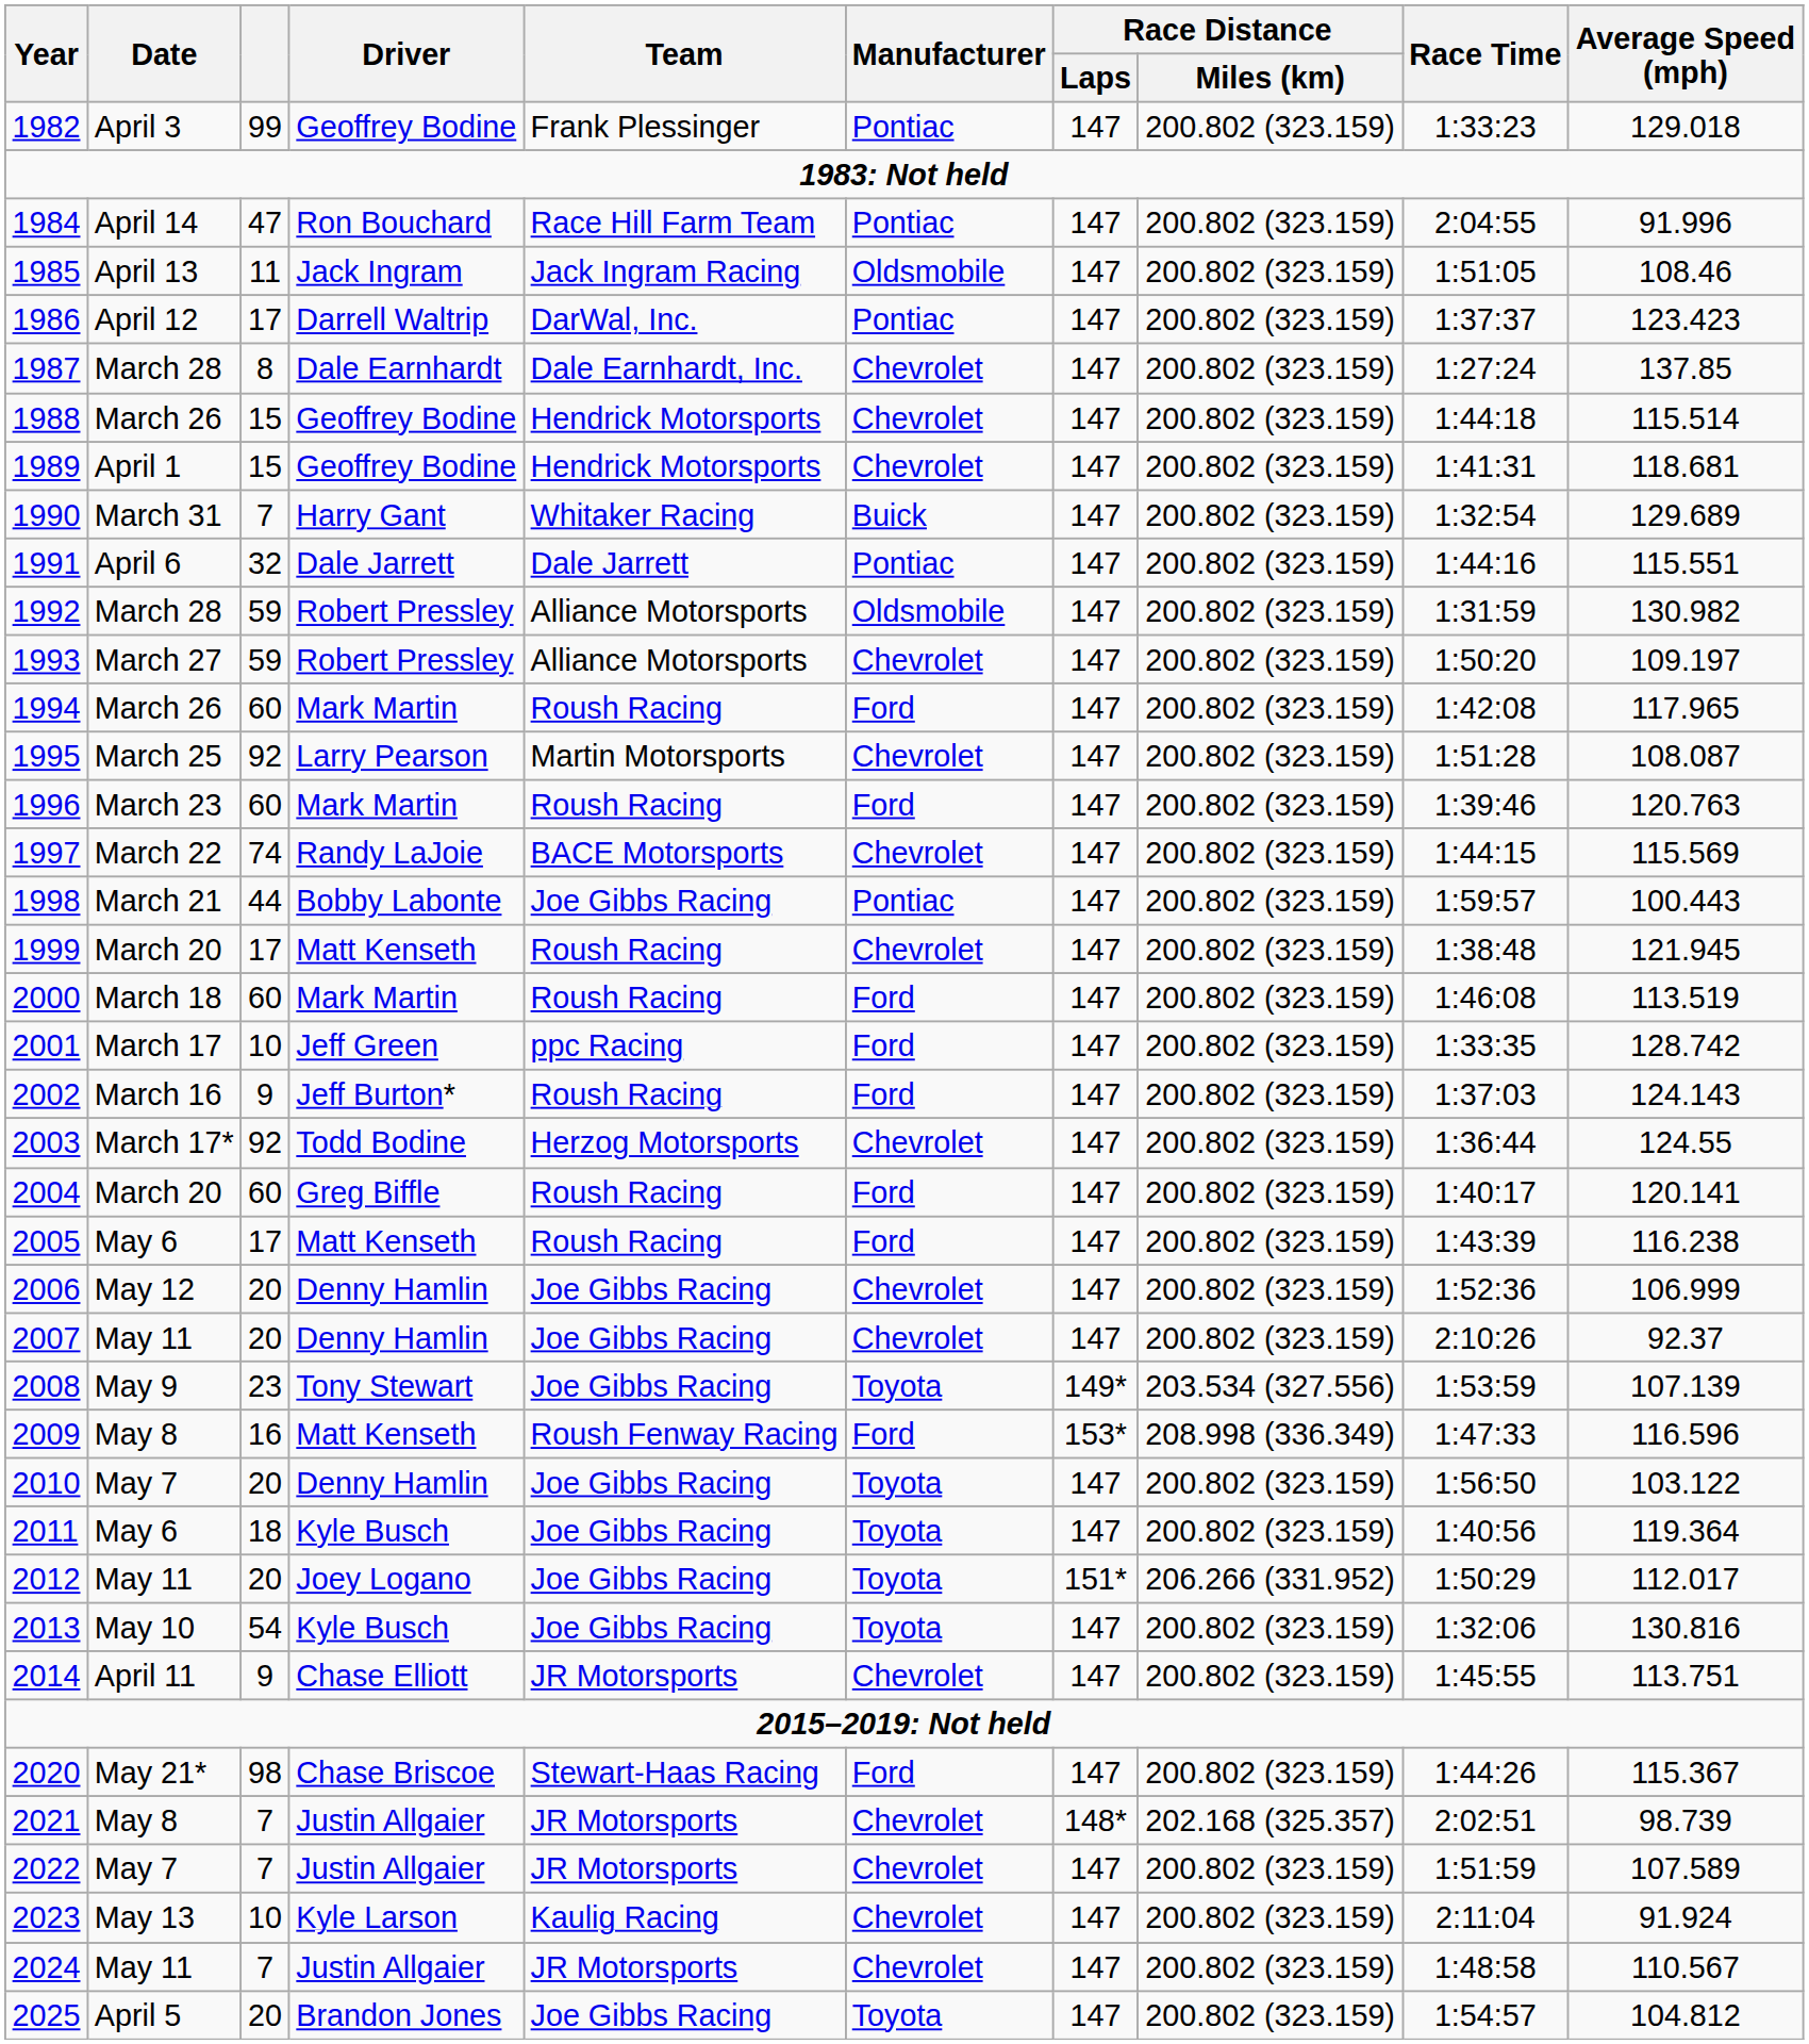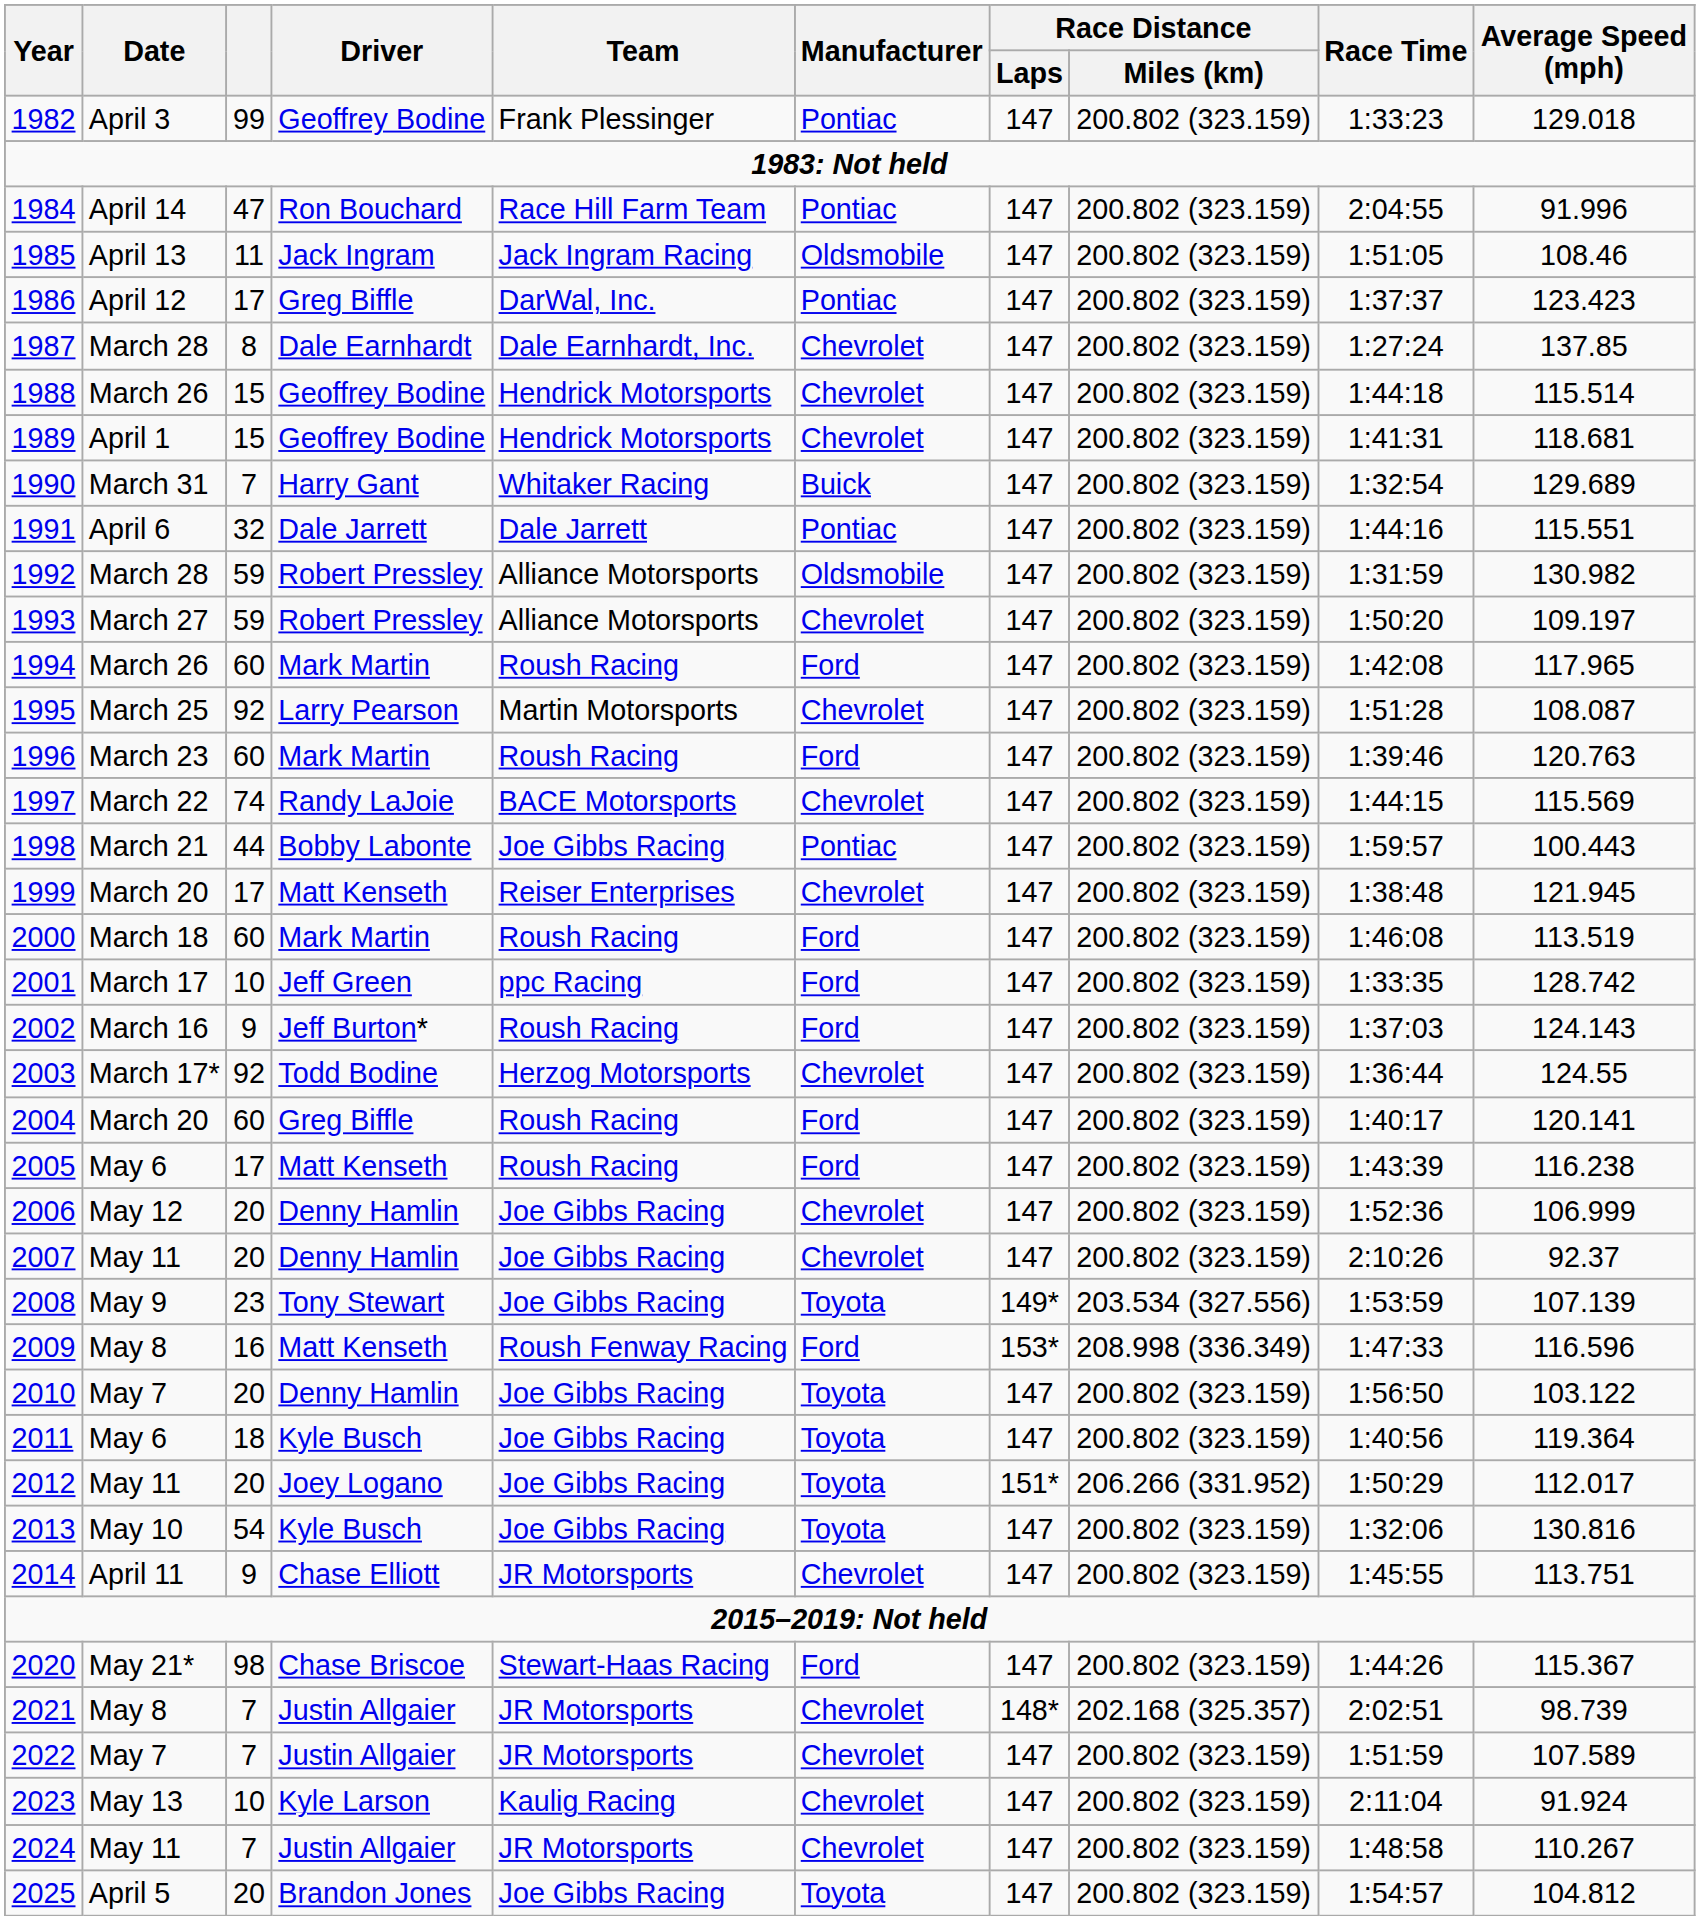1986 | Driver: Darrell Waltrip -> Greg Biffle
1999 | Team: Roush Racing -> Reiser Enterprises
2024 | Average Speed (mph): 110.567 -> 110.267
